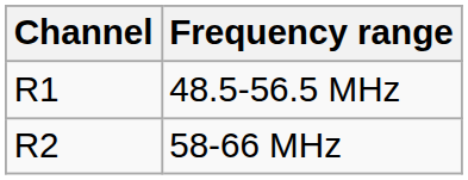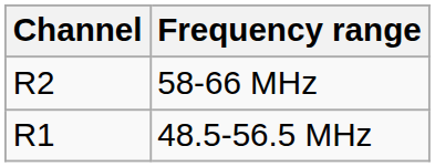rows swapped: 48.5-56.5 MHz <-> 58-66 MHz
